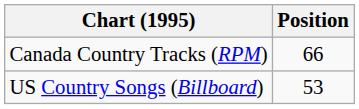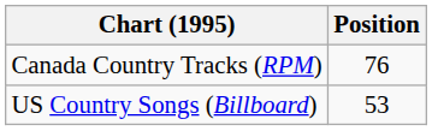Canada Country Tracks (RPM) | Position: 66 -> 76
